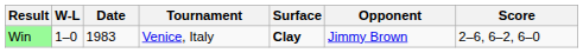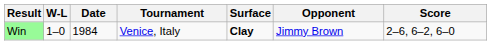Win | Date: 1983 -> 1984
